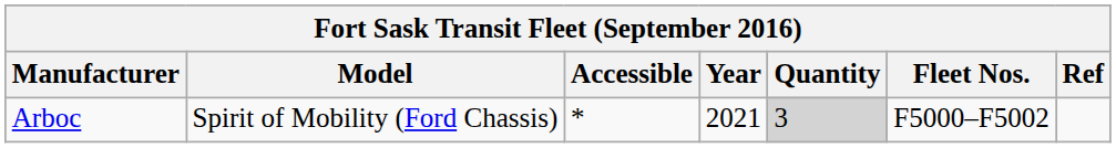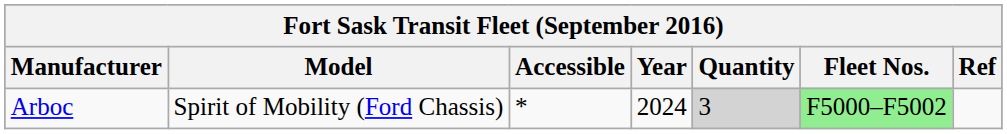Arboc | Year: 2021 -> 2024
Arboc | Fleet Nos.: no background -> lightgreen background
